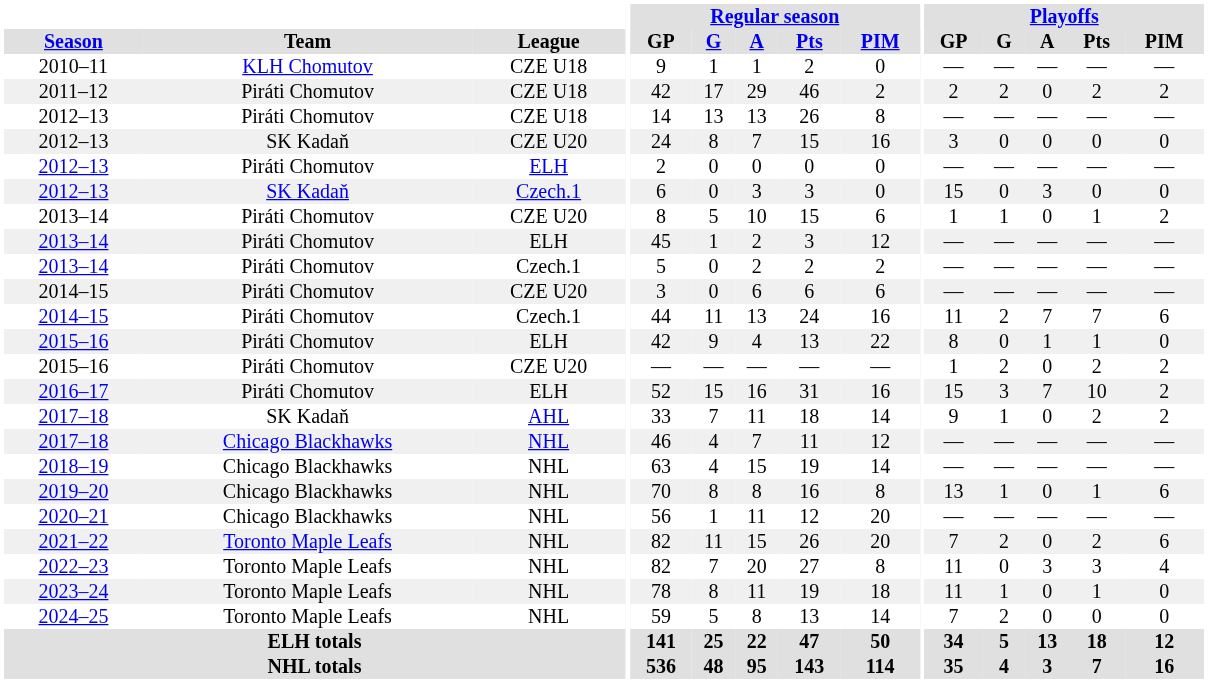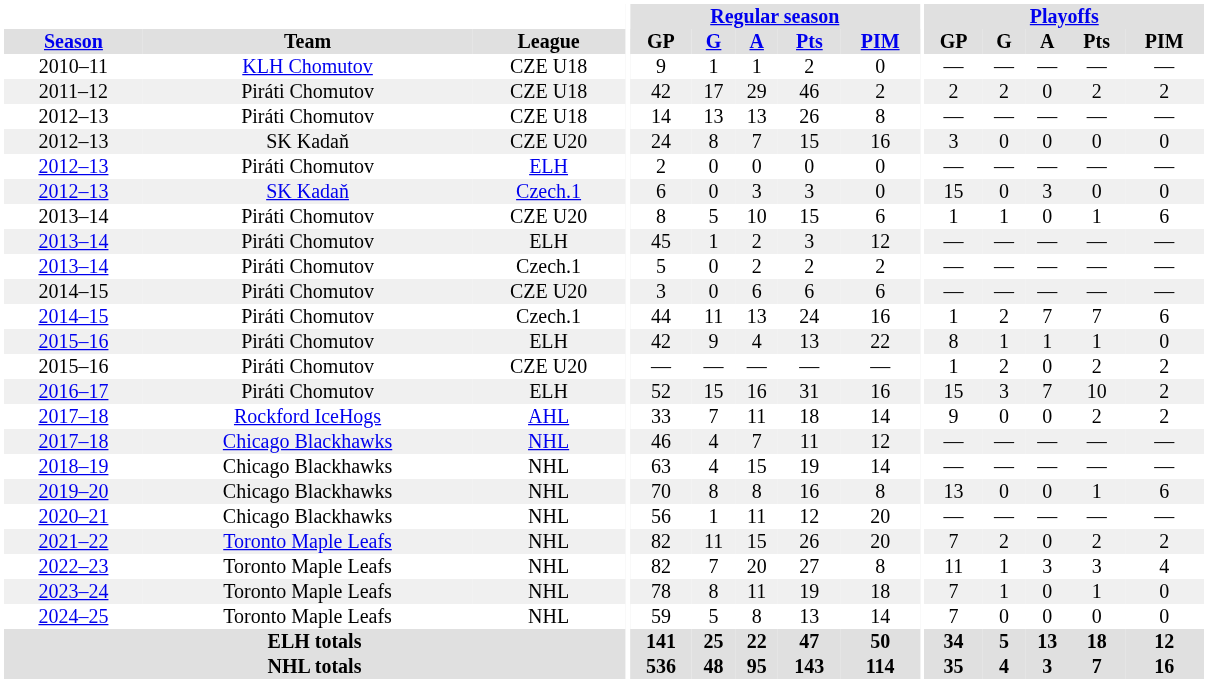2013–14 / CZE U20 | Playoffs / PIM: 2 -> 6
2014–15 / Czech.1 | Playoffs / GP: 11 -> 1
2015–16 / ELH | Playoffs / G: 0 -> 1
2017–18 / AHL | Team: SK Kadaň -> Rockford IceHogs
2017–18 / AHL | Playoffs / G: 1 -> 0
2019–20 | Playoffs / G: 1 -> 0
2021–22 | Playoffs / PIM: 6 -> 2
2022–23 | Playoffs / G: 0 -> 1
2023–24 | Playoffs / GP: 11 -> 7
2024–25 | Playoffs / G: 2 -> 0
